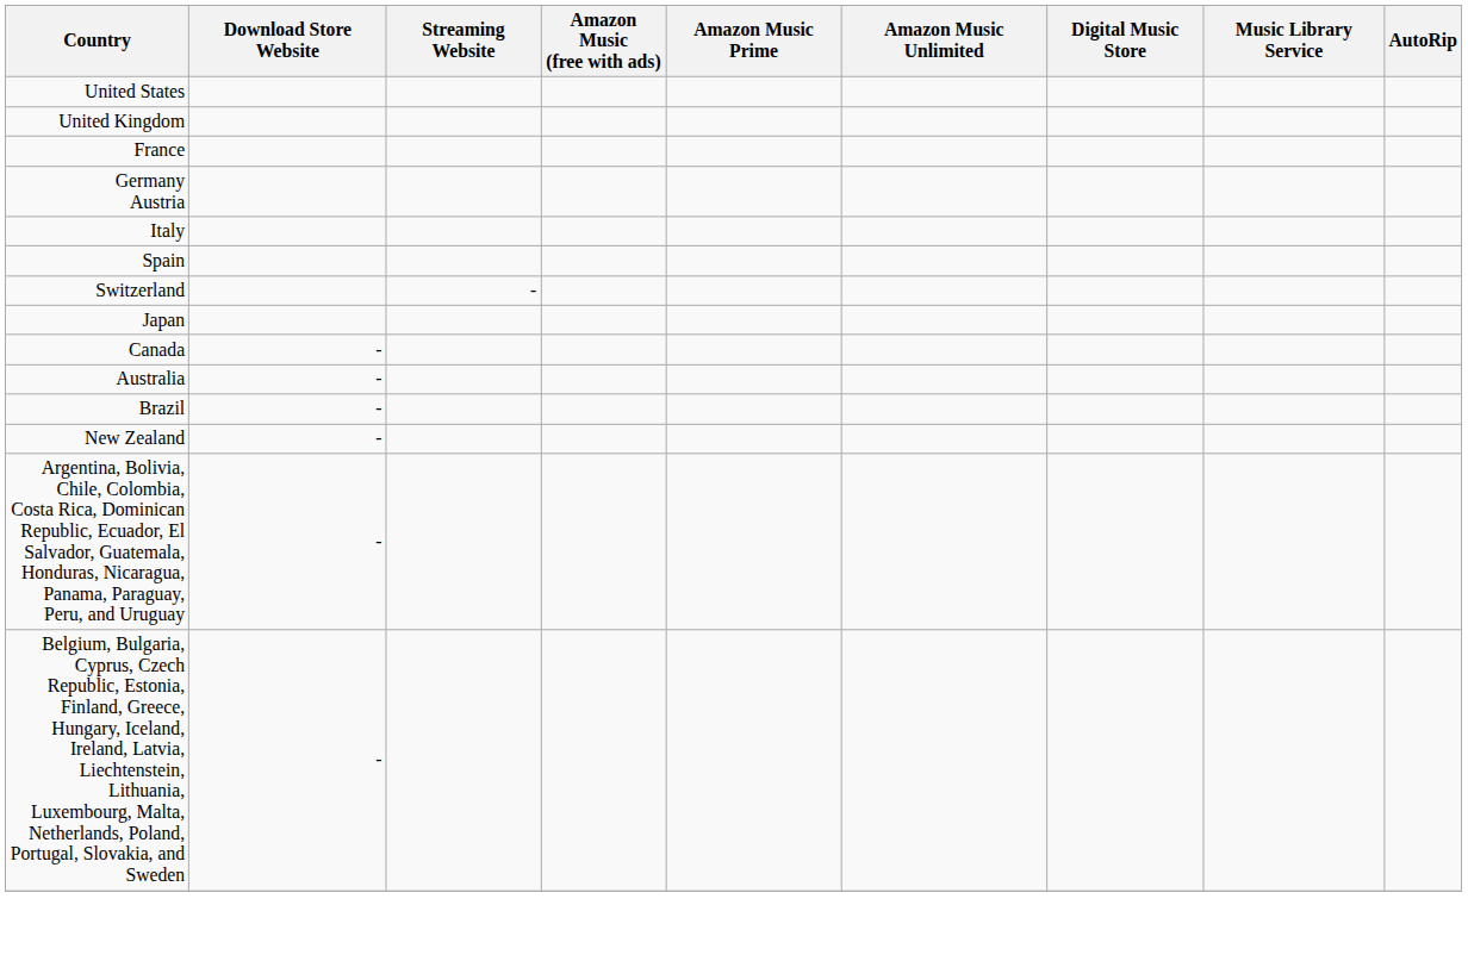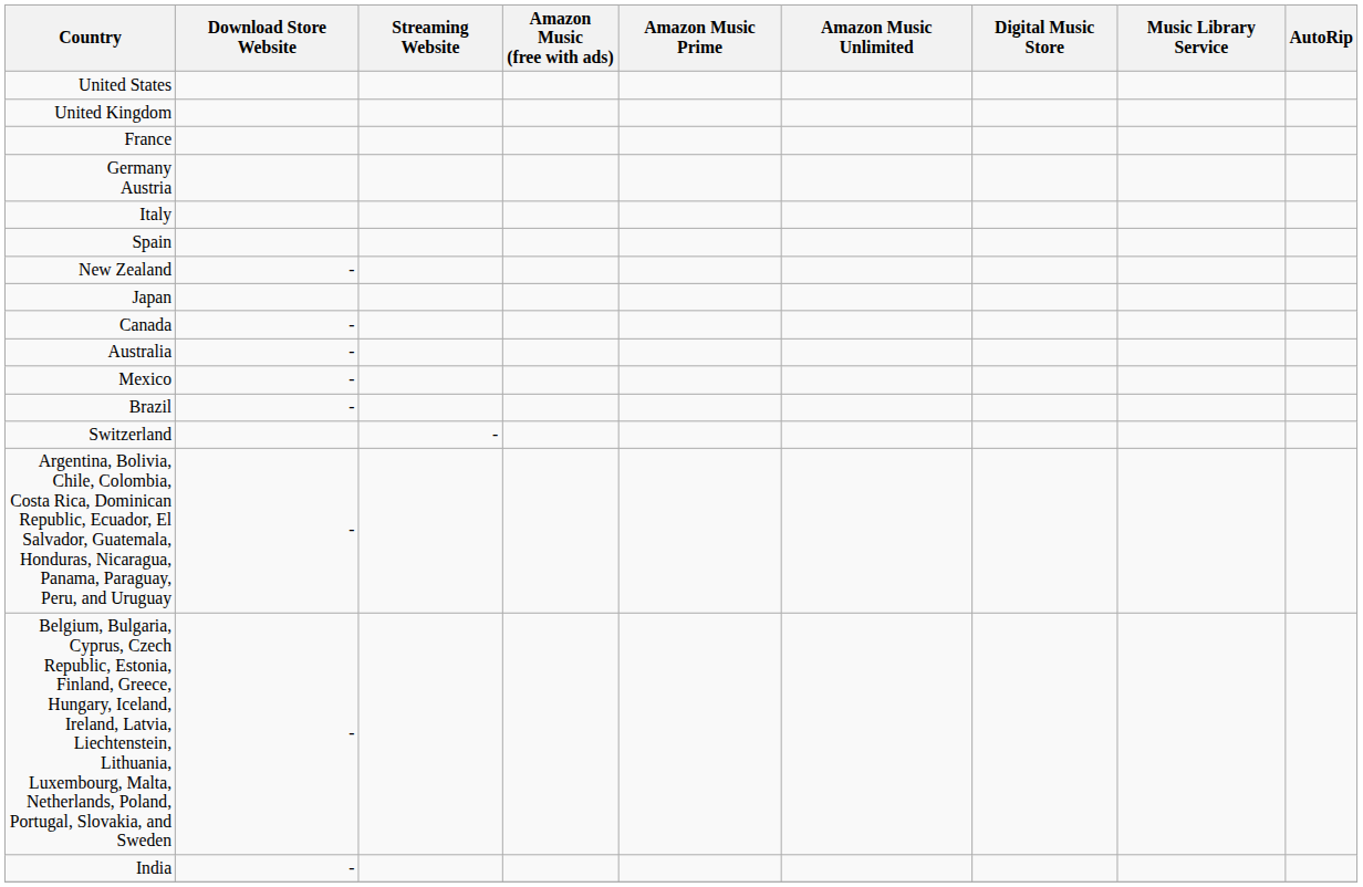rows swapped: Switzerland <-> New Zealand
+ row: Mexico | -
+ row: India | -
